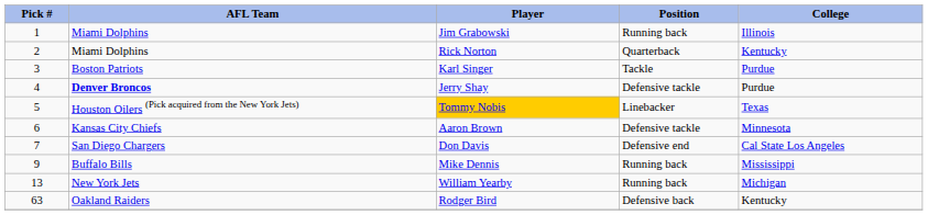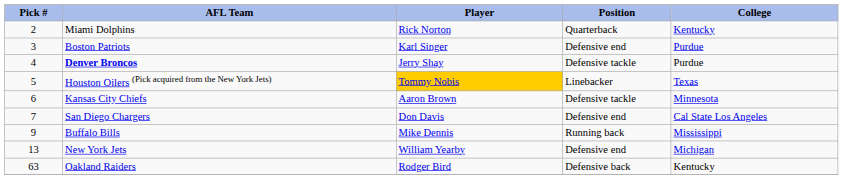- row: 1 | Miami Dolphins | Jim Grabowski | Running back | Illinois
Karl Singer | Position: Tackle -> Defensive end
William Yearby | Position: Running back -> Defensive end
